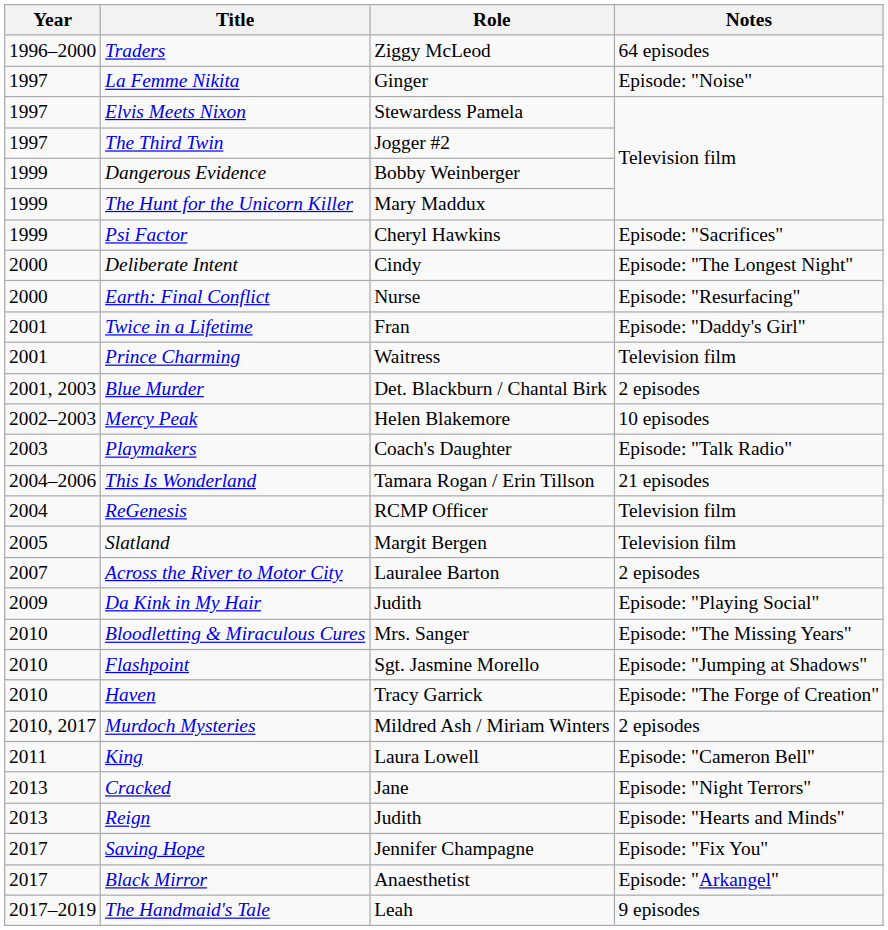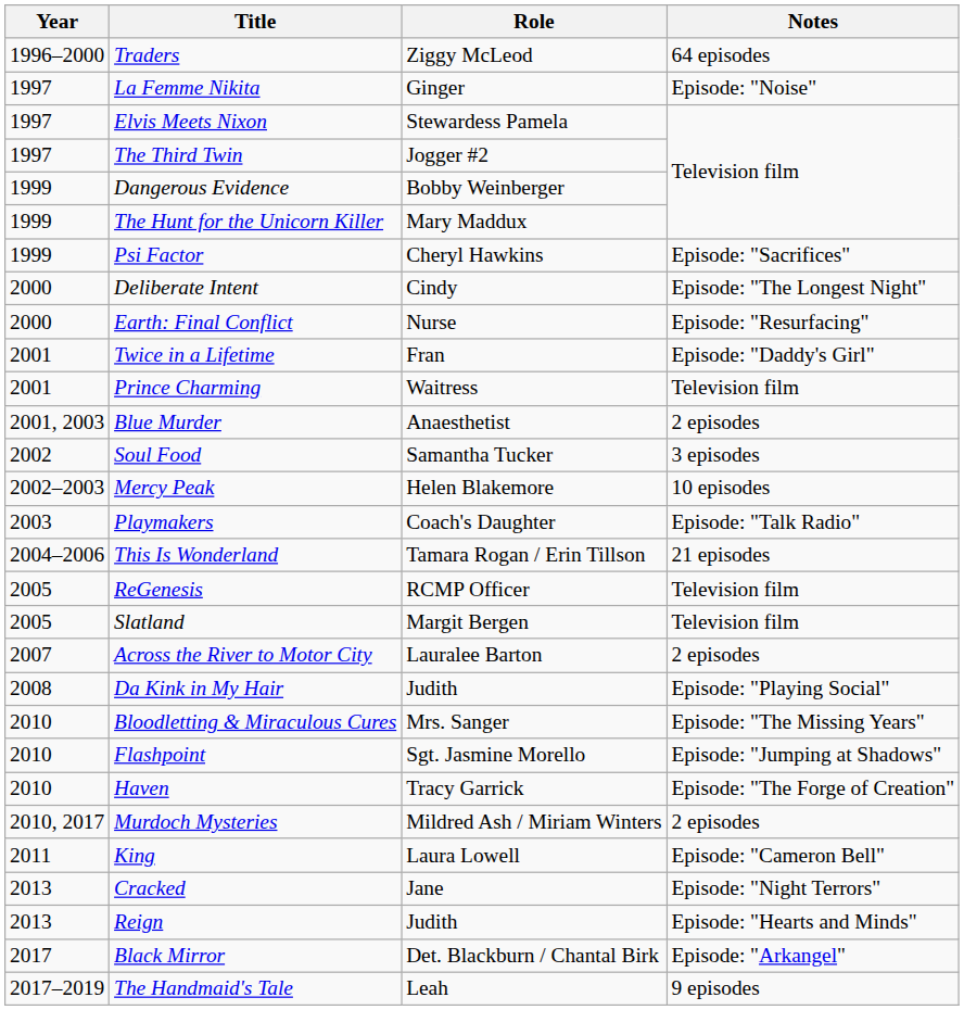Blue Murder | Role: Det. Blackburn / Chantal Birk -> Anaesthetist
+ row: 2002 | Soul Food | Samantha Tucker | 3 episodes
ReGenesis | Year: 2004 -> 2005
Da Kink in My Hair | Year: 2009 -> 2008
- row: 2017 | Saving Hope | Jennifer Champagne | Episode: "Fix You"
Black Mirror | Role: Anaesthetist -> Det. Blackburn / Chantal Birk
